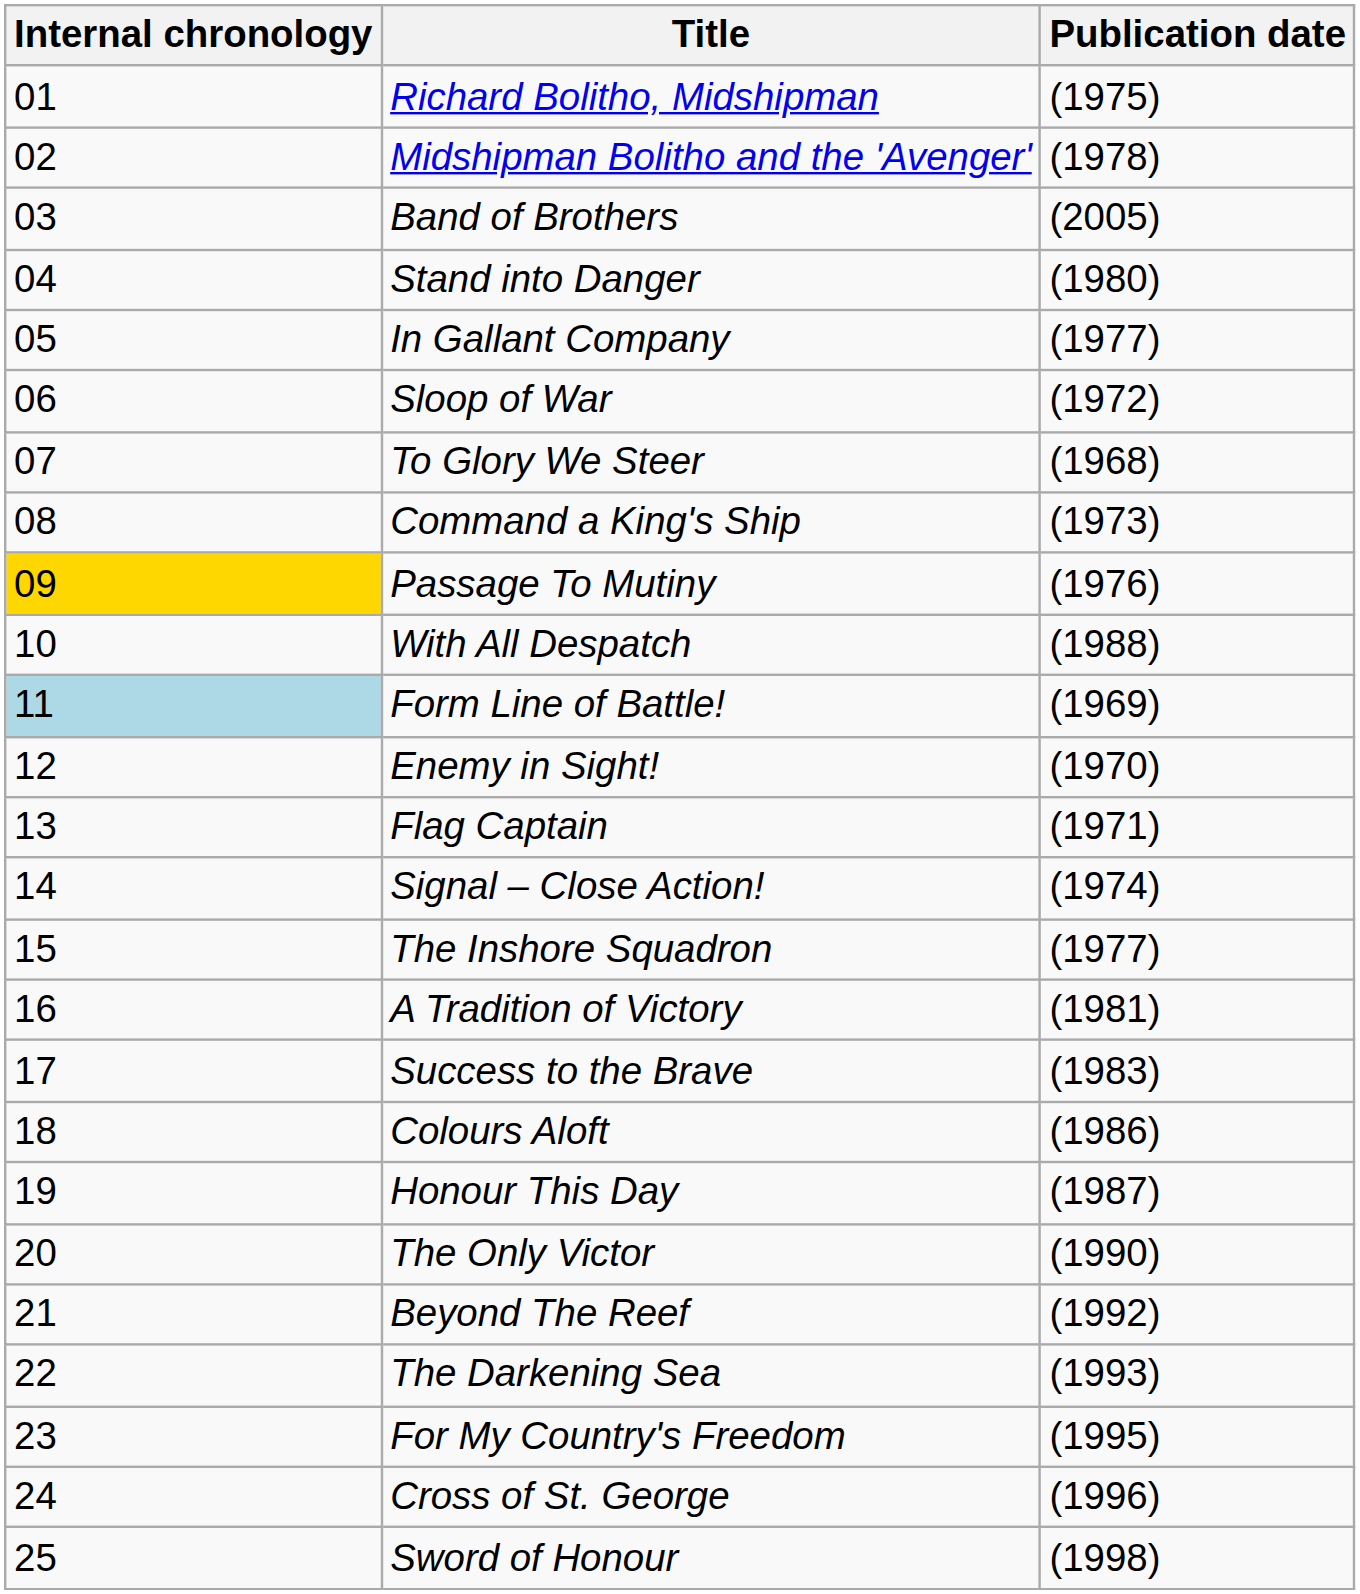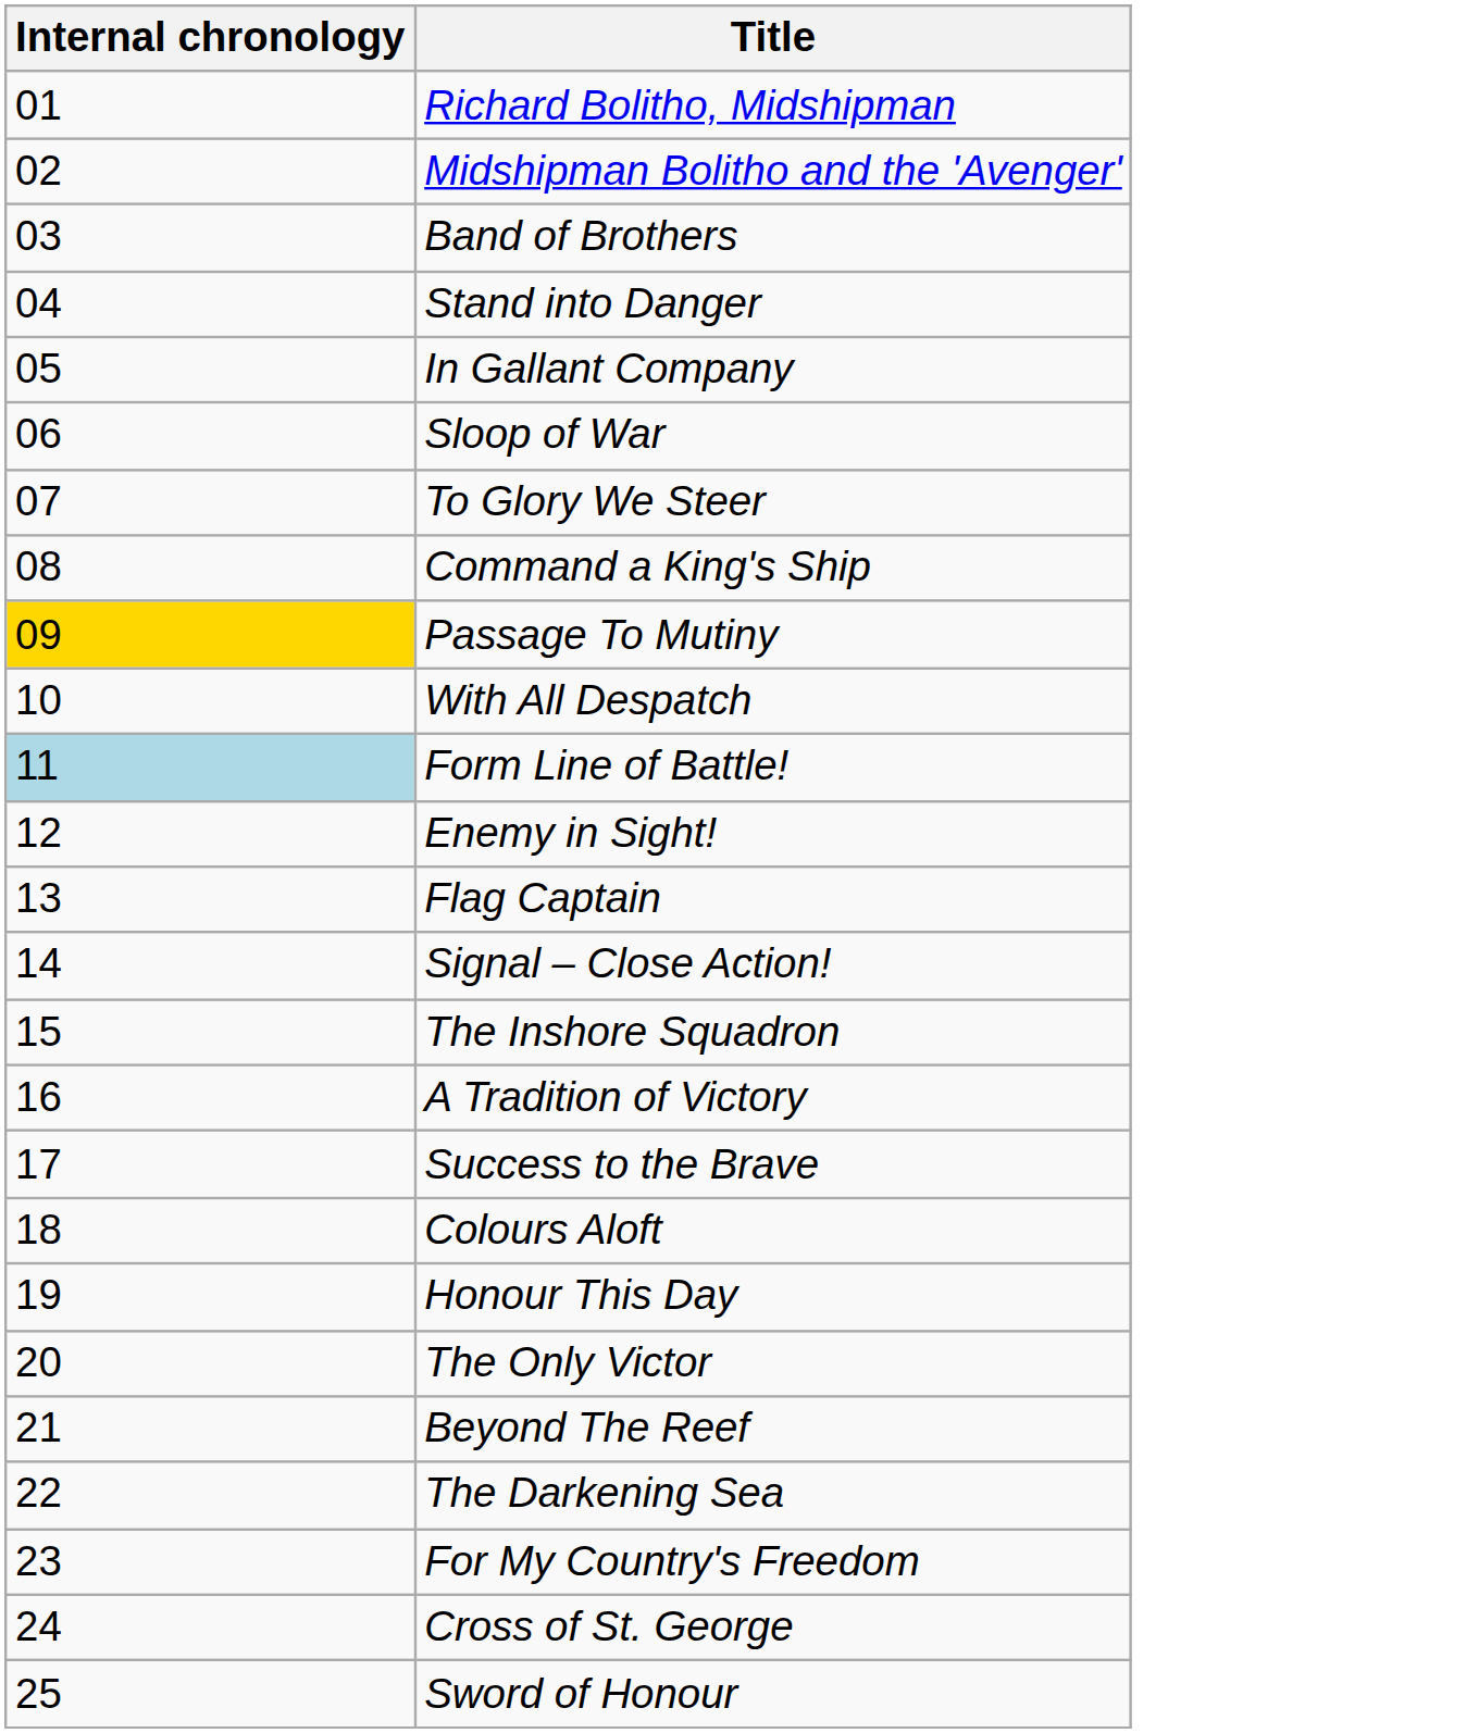- column: Publication date | (1975) | (1978) | (2005) | (1980) | (1977) | (1972) | (1968) | (1973) | (1976) | (1988) | (1969) | (1970) | (1971) | (1974) | (1977) | (1981) | (1983) | (1986) | (1987) | (1990) | (1992) | (1993) | (1995) | (1996) | (1998)
